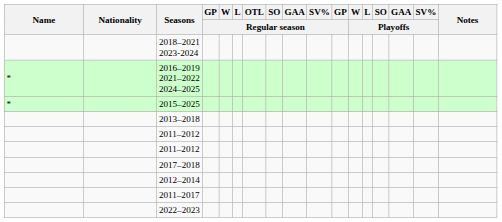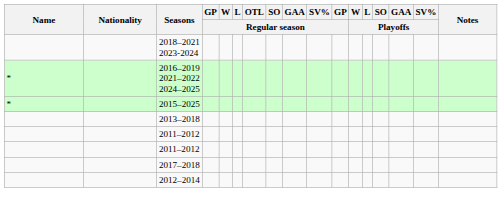- row: 2011–2017
- row: 2022–2023
